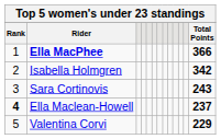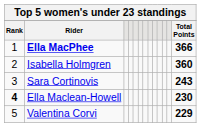Isabella Holmgren | Total Points: 342 -> 360
Ella Maclean-Howell | Total Points: 237 -> 230
